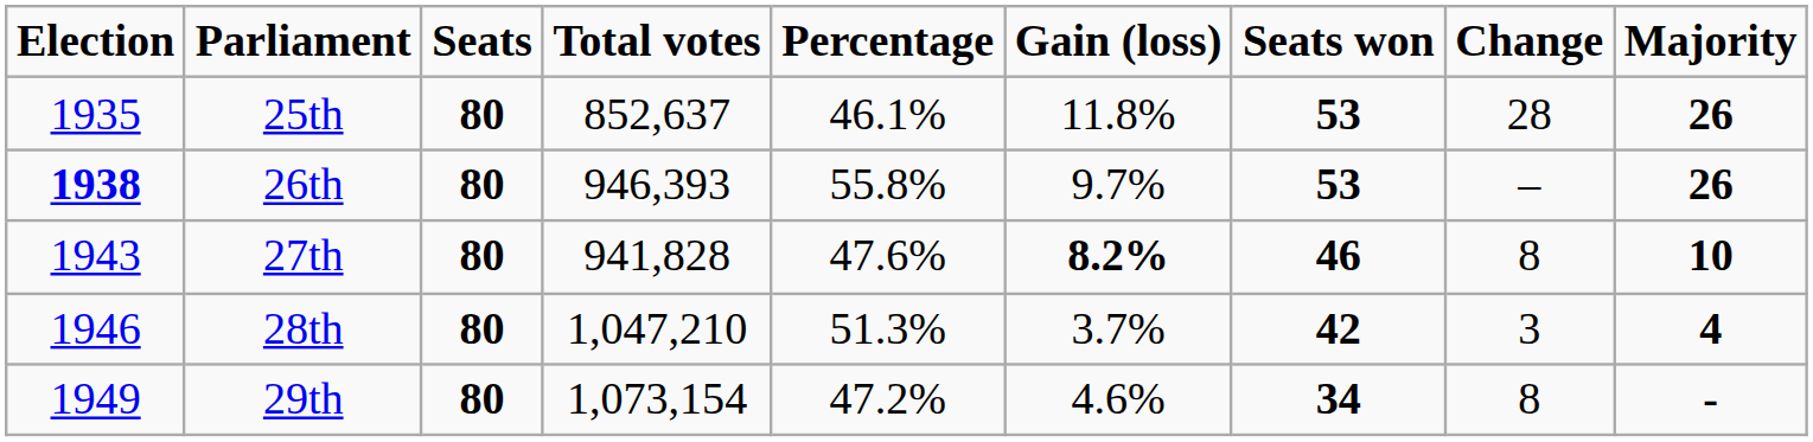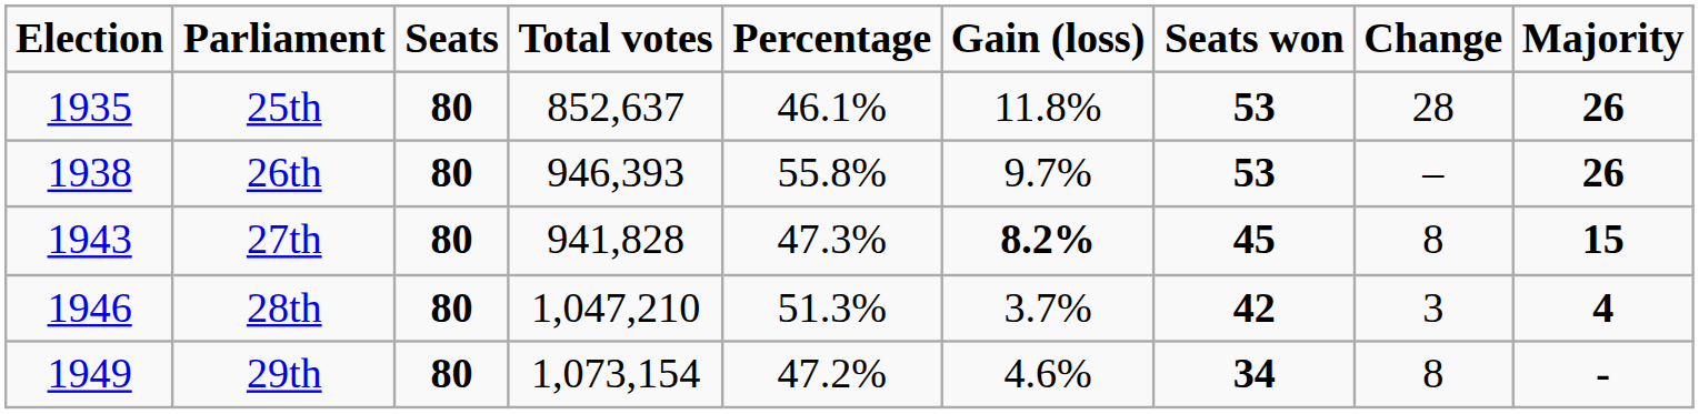26th | Election: bold -> normal
27th | Percentage: 47.6% -> 47.3%
27th | Seats won: 46 -> 45
27th | Majority: 10 -> 15
